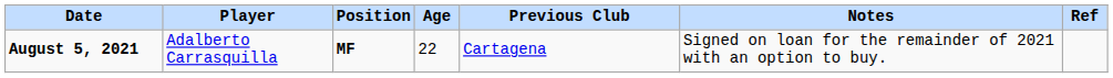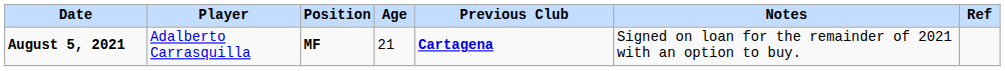August 5, 2021 | Age: 22 -> 21
August 5, 2021 | Previous Club: normal -> bold
